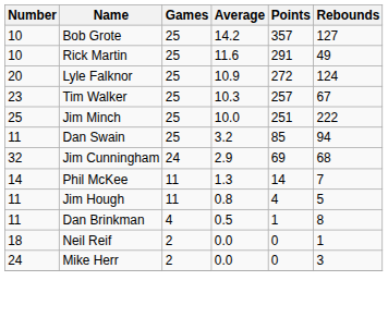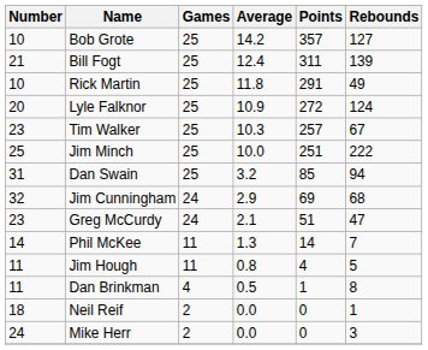+ row: 21 | Bill Fogt | 25 | 12.4 | 311 | 139
Rick Martin | Average: 11.6 -> 11.8
Dan Swain | Number: 11 -> 31
+ row: 23 | Greg McCurdy | 24 | 2.1 | 51 | 47
